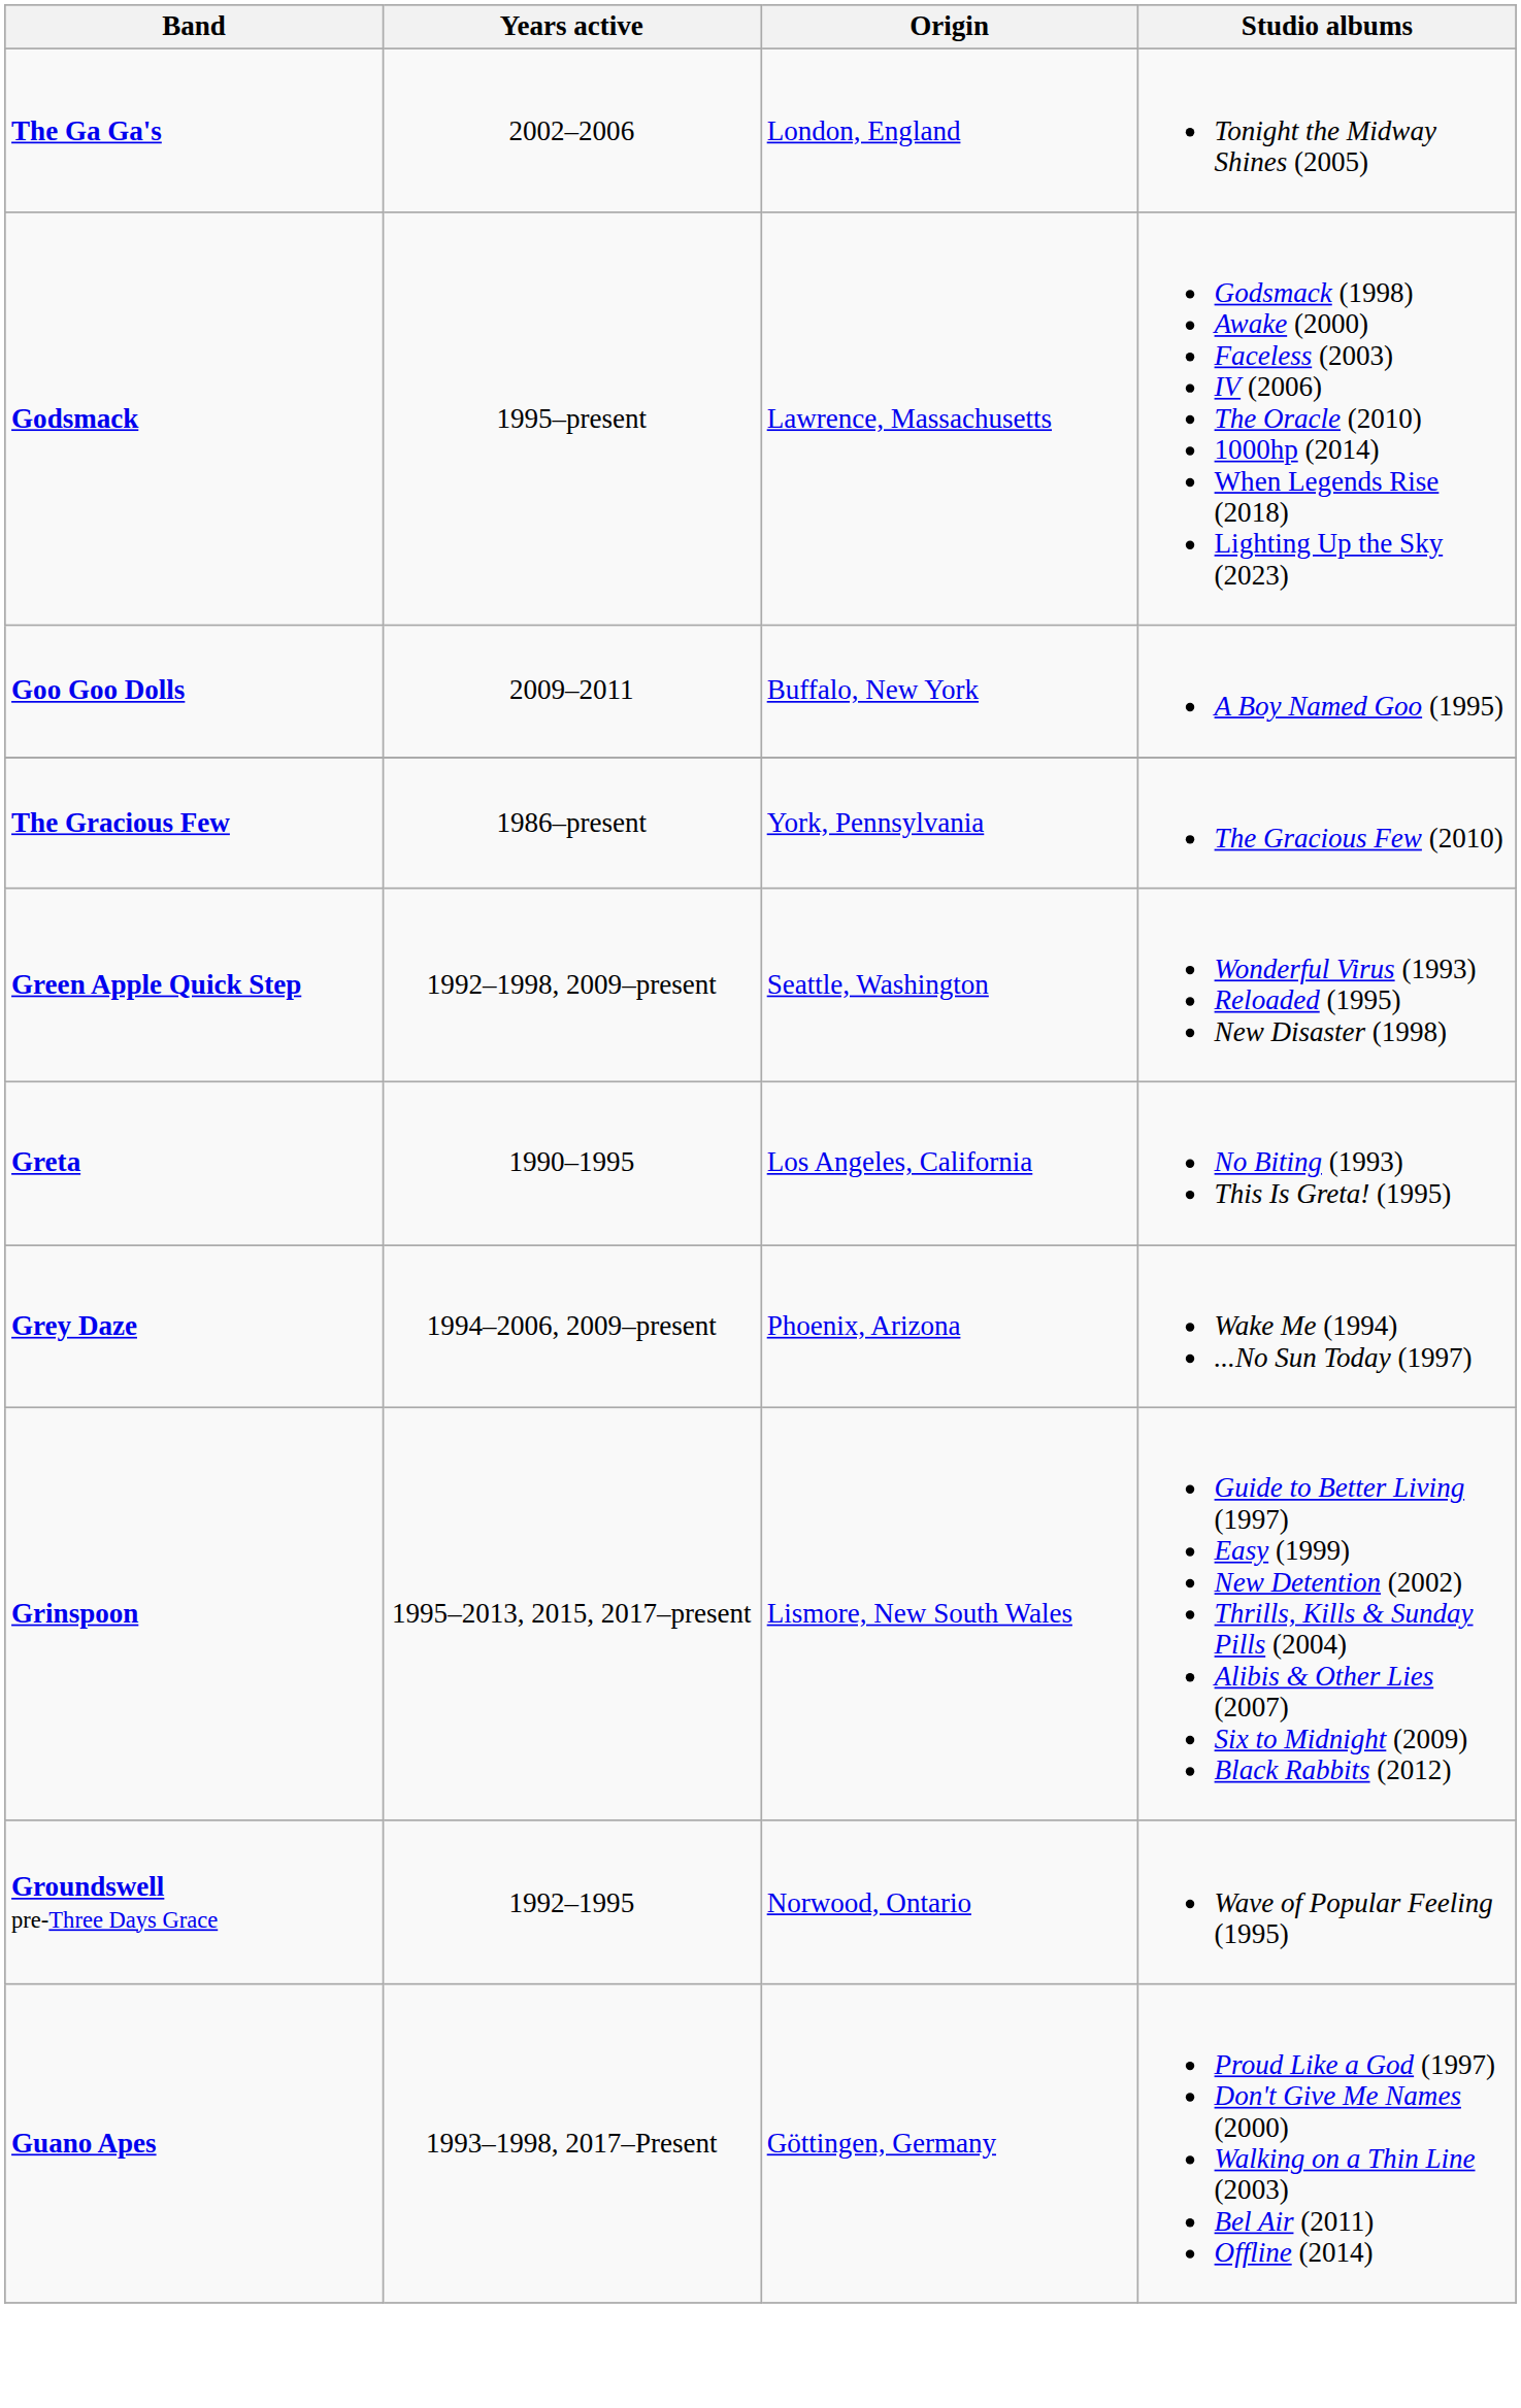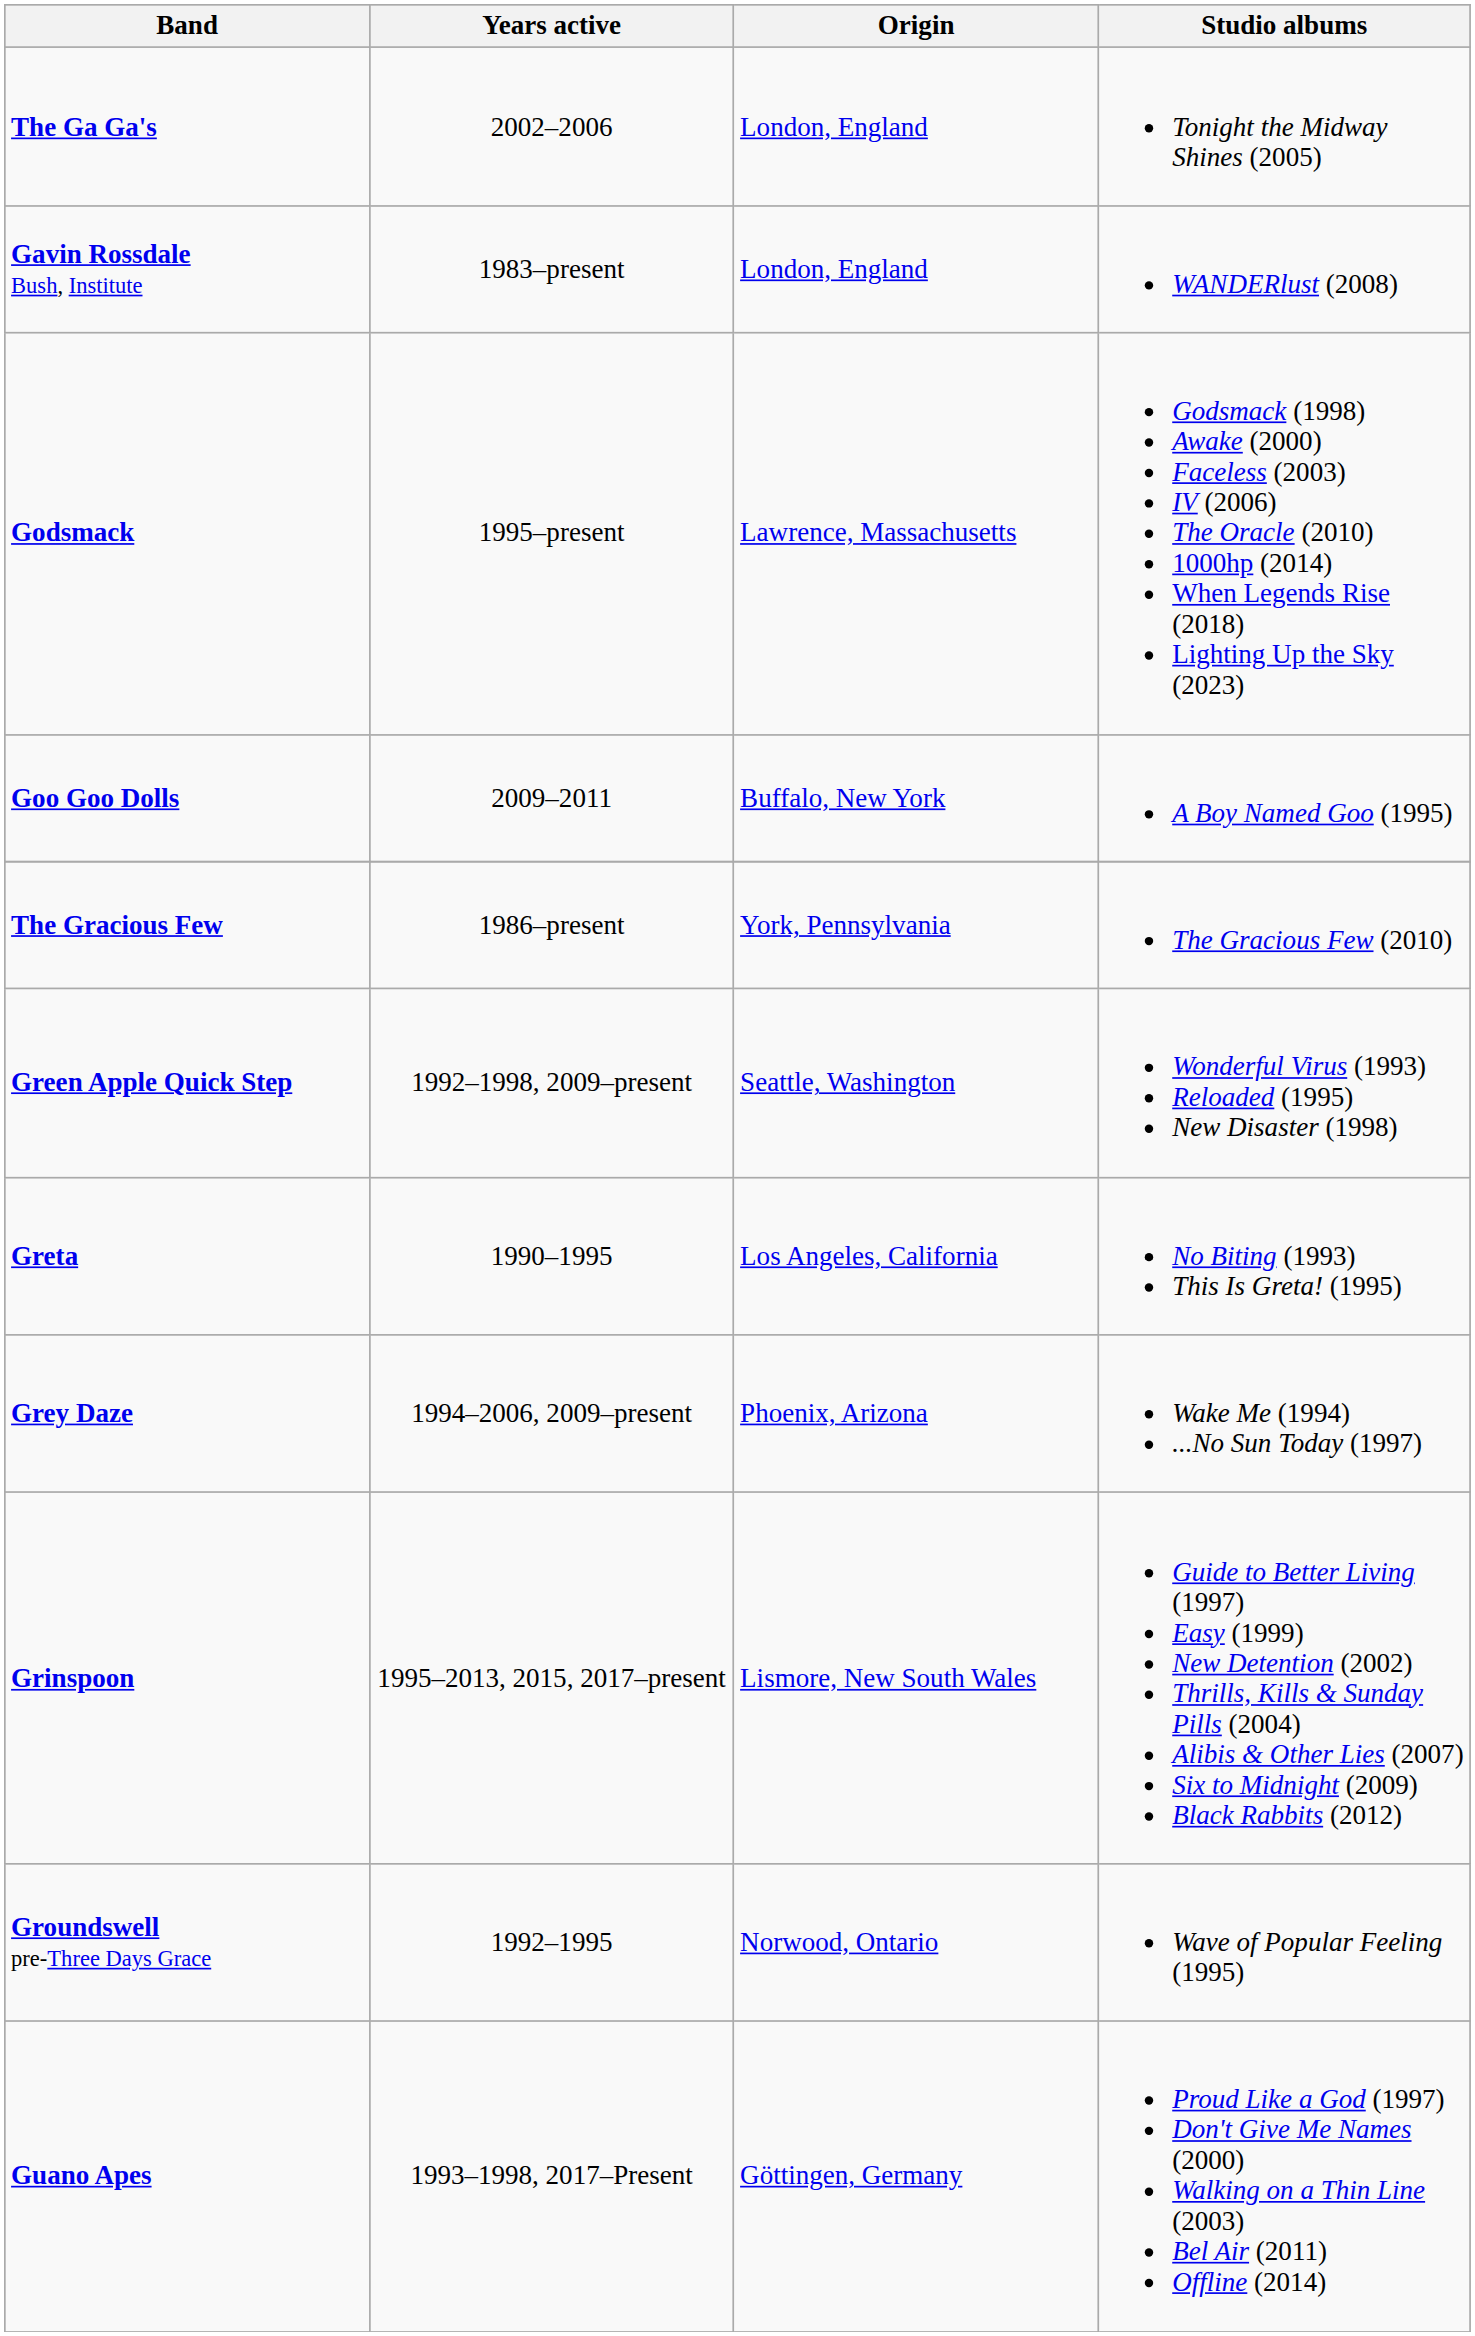+ row: Gavin Rossdale Bush, Institute | 1983–present | London, England | WANDERlust (2008)
